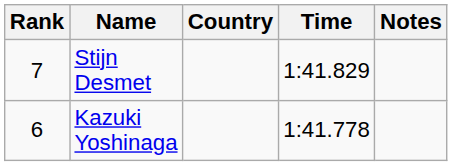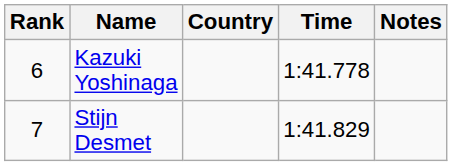rows swapped: Kazuki Yoshinaga <-> Stijn Desmet
